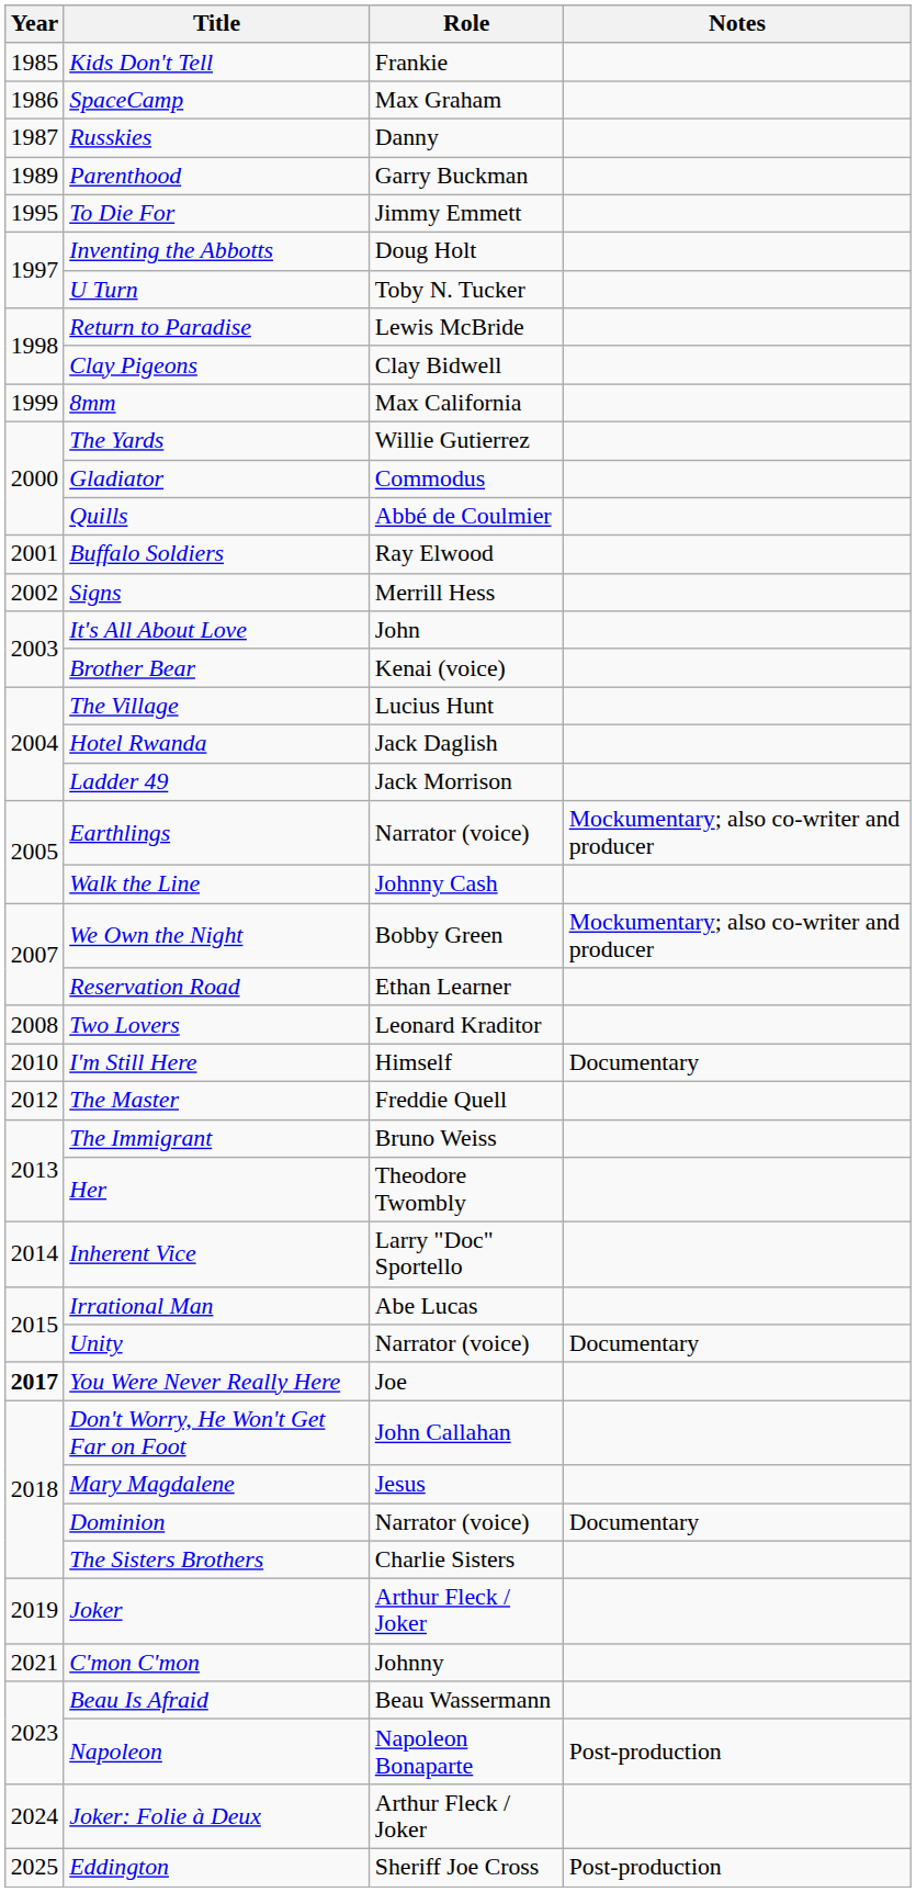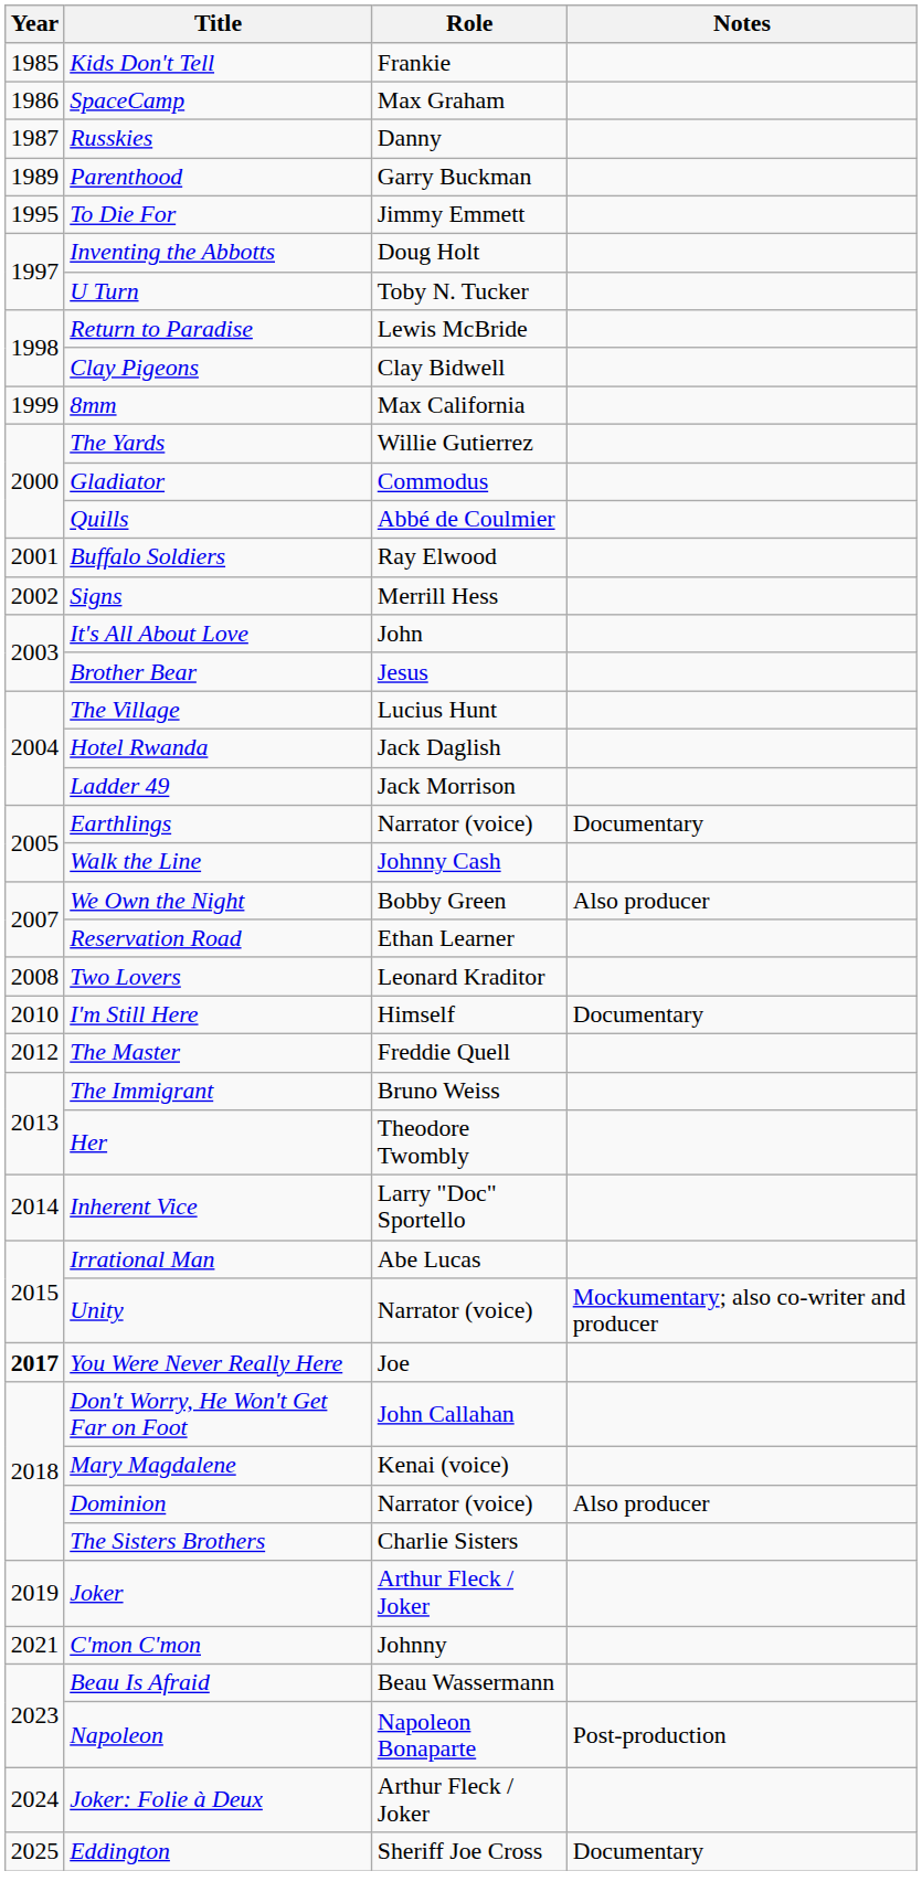Brother Bear | Role: Kenai (voice) -> Jesus
Earthlings | Notes: Mockumentary; also co-writer and producer -> Documentary
We Own the Night | Notes: Mockumentary; also co-writer and producer -> Also producer
Unity | Notes: Documentary -> Mockumentary; also co-writer and producer
Mary Magdalene | Role: Jesus -> Kenai (voice)
Dominion | Notes: Documentary -> Also producer
Eddington | Notes: Post-production -> Documentary
